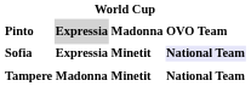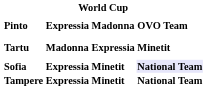Pinto | column 2: lightgrey background -> no background
+ row: Tartu | Madonna | Expressia | Minetit
Tampere | column 2: Madonna -> Expressia
